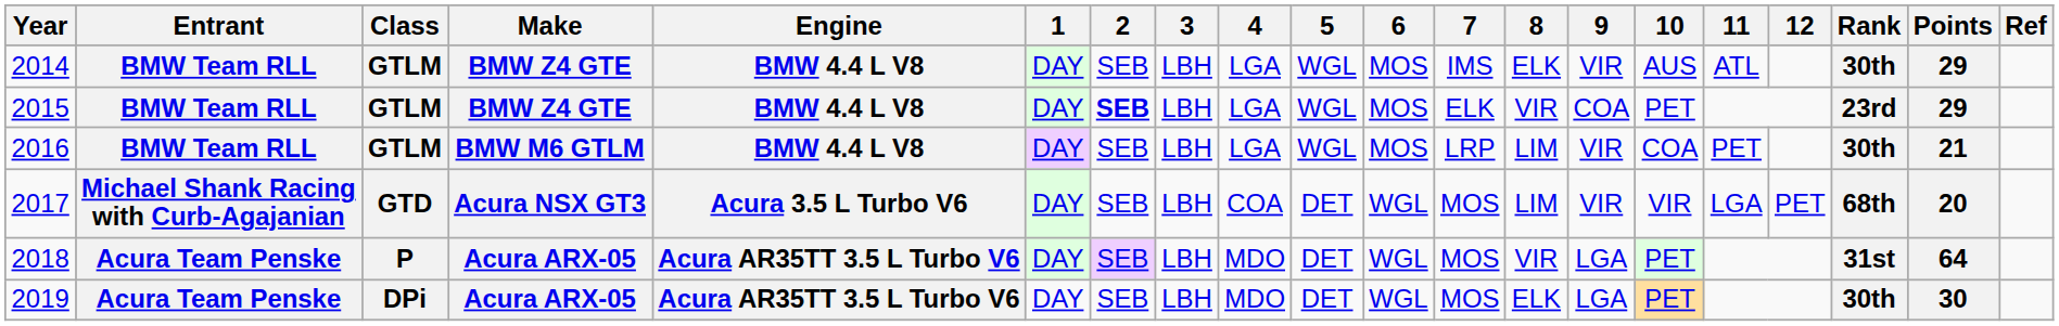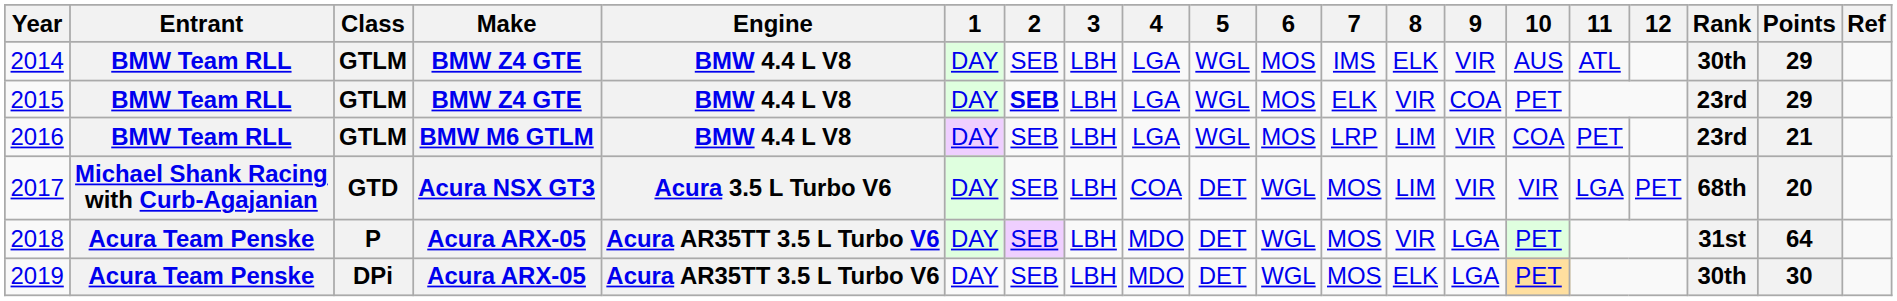2016 | Rank: 30th -> 23rd
